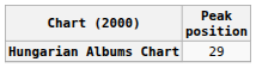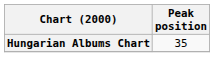Hungarian Albums Chart | Peak position: 29 -> 35
